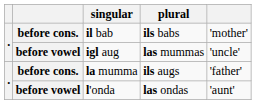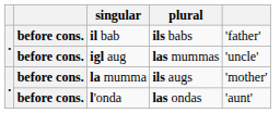il bab | column 5: 'mother' -> 'father'
igl aug | column 2: before vowel -> before cons.
la mumma | column 5: 'father' -> 'mother'
l'onda | column 2: before vowel -> before cons.
